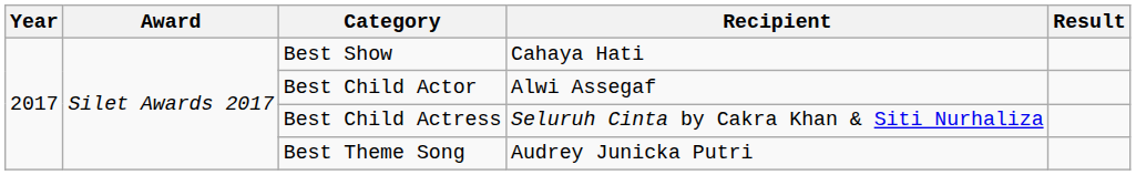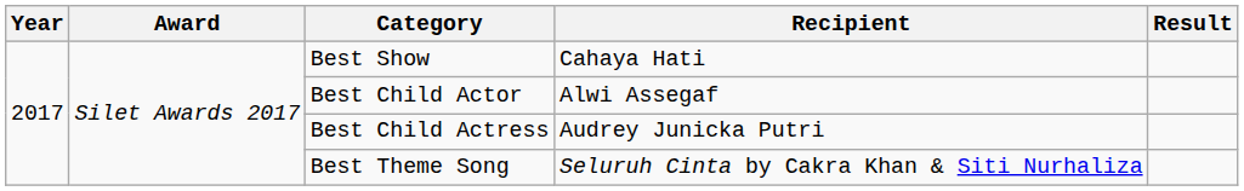Best Child Actress | Recipient: Seluruh Cinta by Cakra Khan & Siti Nurhaliza -> Audrey Junicka Putri
Best Theme Song | Recipient: Audrey Junicka Putri -> Seluruh Cinta by Cakra Khan & Siti Nurhaliza
